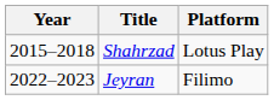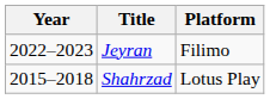rows swapped: Shahrzad <-> Jeyran
